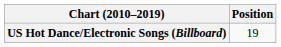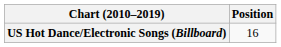US Hot Dance/Electronic Songs (Billboard) | Position: 19 -> 16
